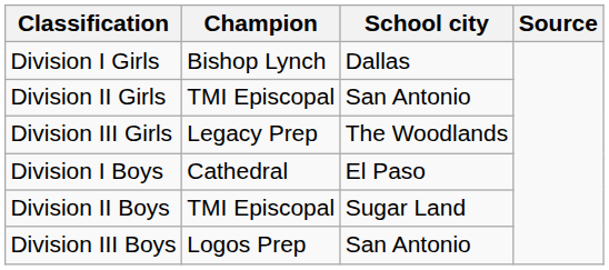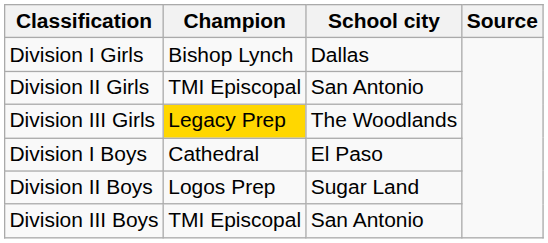Division III Girls | Champion: no background -> gold background
Division II Boys | Champion: TMI Episcopal -> Logos Prep
Division III Boys | Champion: Logos Prep -> TMI Episcopal
